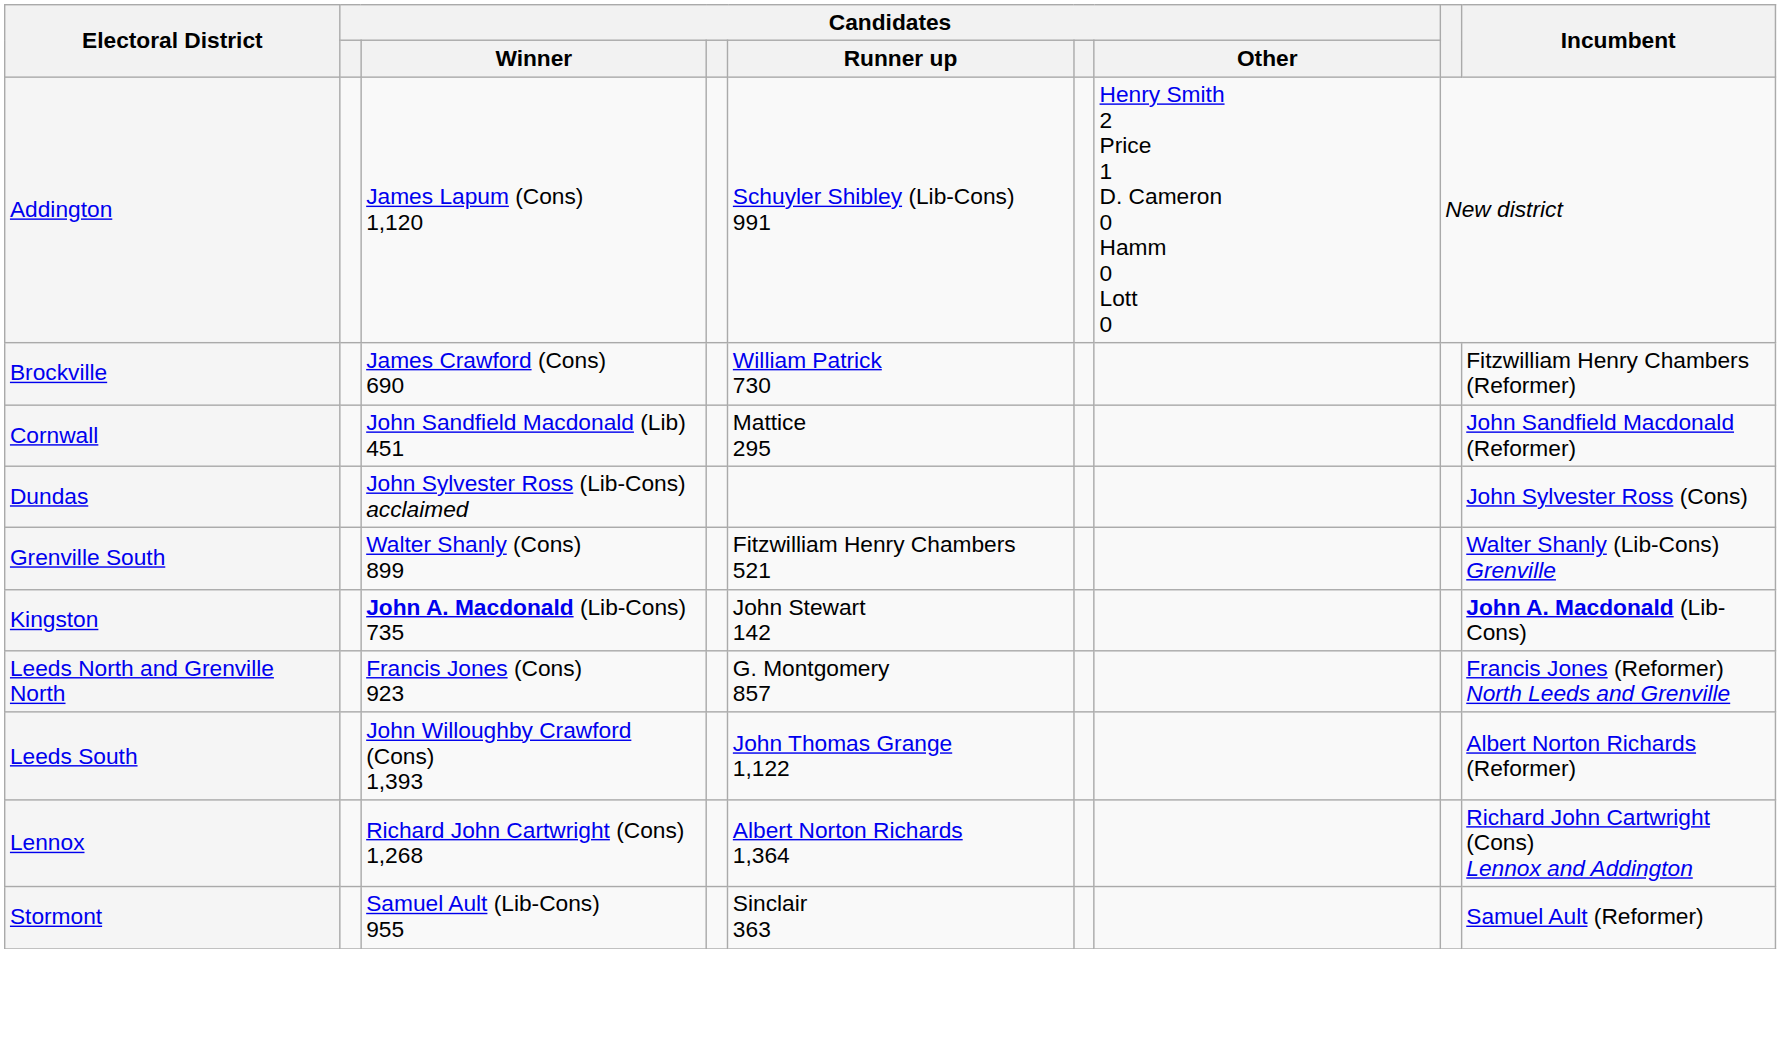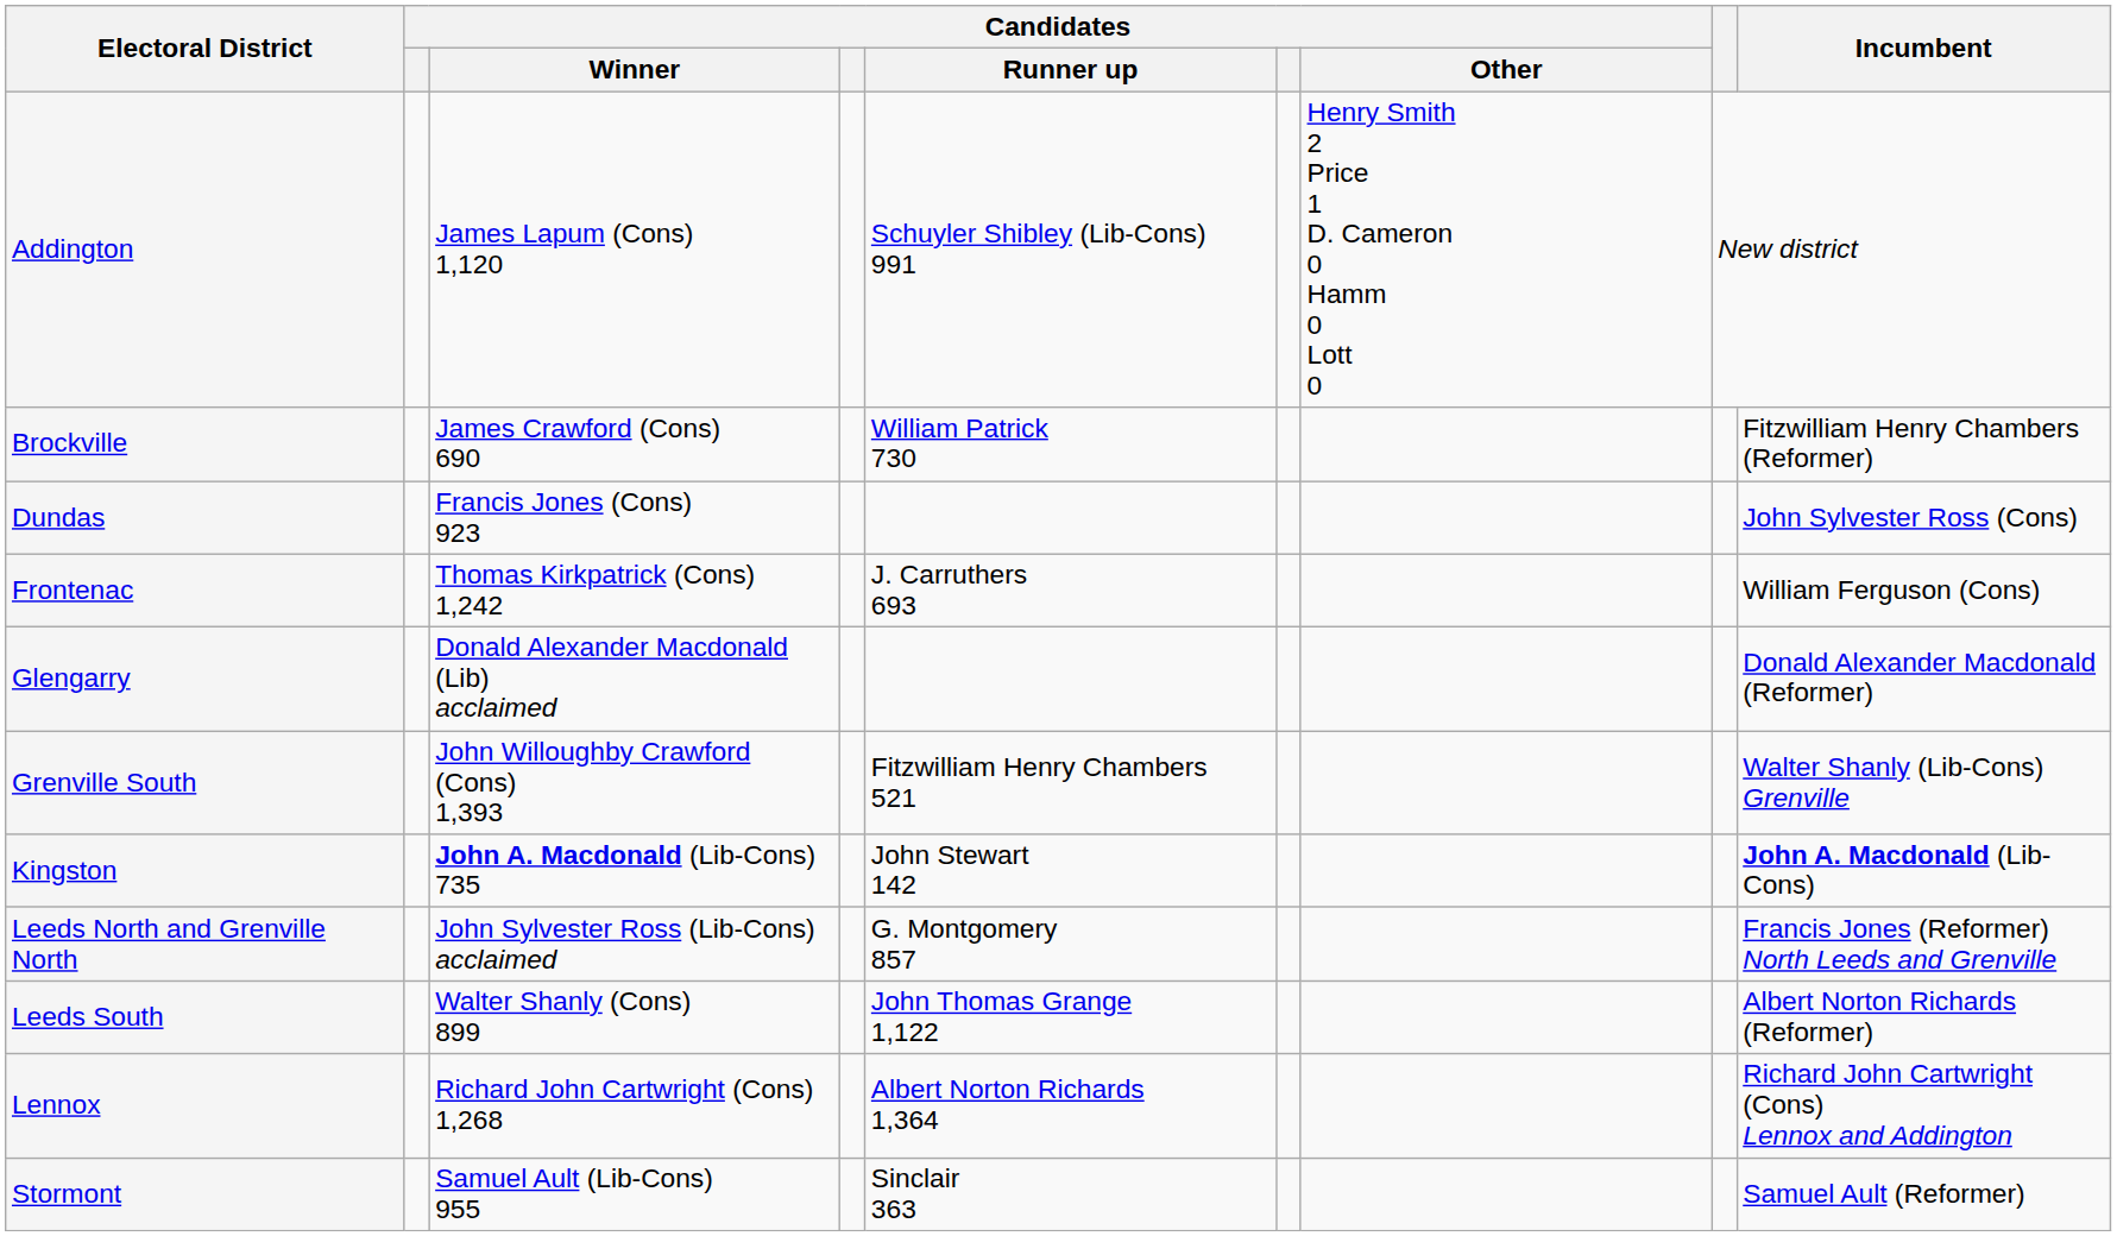- row: Cornwall | John Sandfield Macdonald (Lib) 451 | Mattice 295 | John Sandfield Macdonald (Reformer)
Dundas | Candidates / Winner: John Sylvester Ross (Lib-Cons) acclaimed -> Francis Jones (Cons) 923
+ row: Frontenac | Thomas Kirkpatrick (Cons) 1,242 | J. Carruthers 693 | William Ferguson (Cons)
+ row: Glengarry | Donald Alexander Macdonald (Lib) acclaimed | Donald Alexander Macdonald (Reformer)
Grenville South | Candidates / Winner: Walter Shanly (Cons) 899 -> John Willoughby Crawford (Cons) 1,393
Leeds North and Grenville North | Candidates / Winner: Francis Jones (Cons) 923 -> John Sylvester Ross (Lib-Cons) acclaimed
Leeds South | Candidates / Winner: John Willoughby Crawford (Cons) 1,393 -> Walter Shanly (Cons) 899
